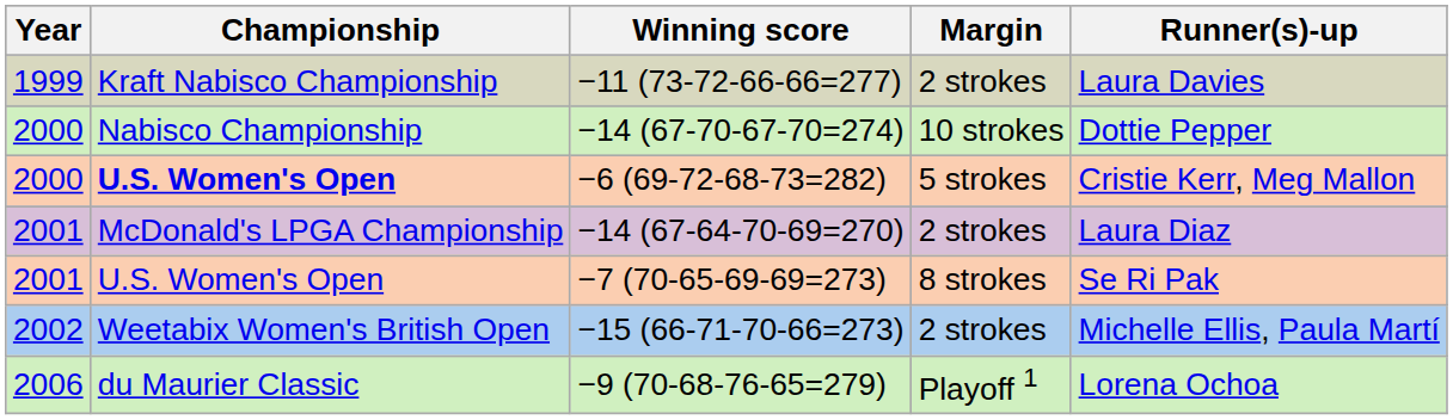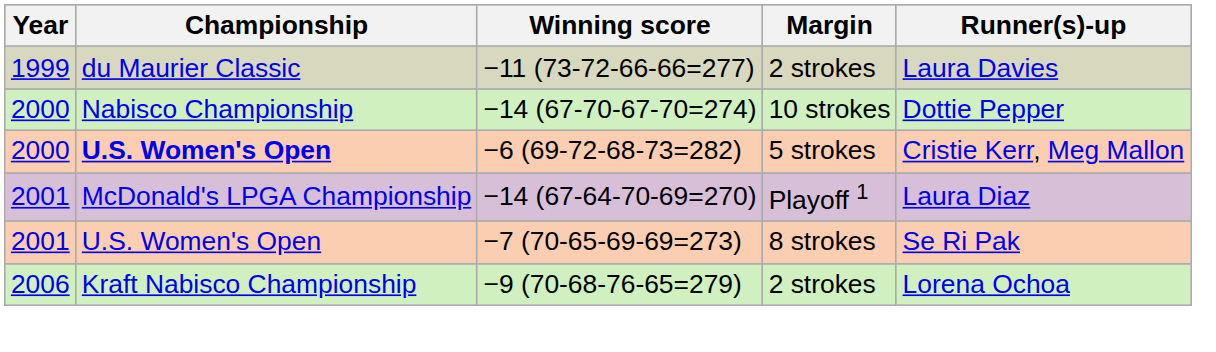−11 (73-72-66-66=277) | Championship: Kraft Nabisco Championship -> du Maurier Classic
−14 (67-64-70-69=270) | Margin: 2 strokes -> Playoff 1
- row: 2002 | Weetabix Women's British Open | −15 (66-71-70-66=273) | 2 strokes | Michelle Ellis, Paula Martí
−9 (70-68-76-65=279) | Championship: du Maurier Classic -> Kraft Nabisco Championship
−9 (70-68-76-65=279) | Margin: Playoff 1 -> 2 strokes
